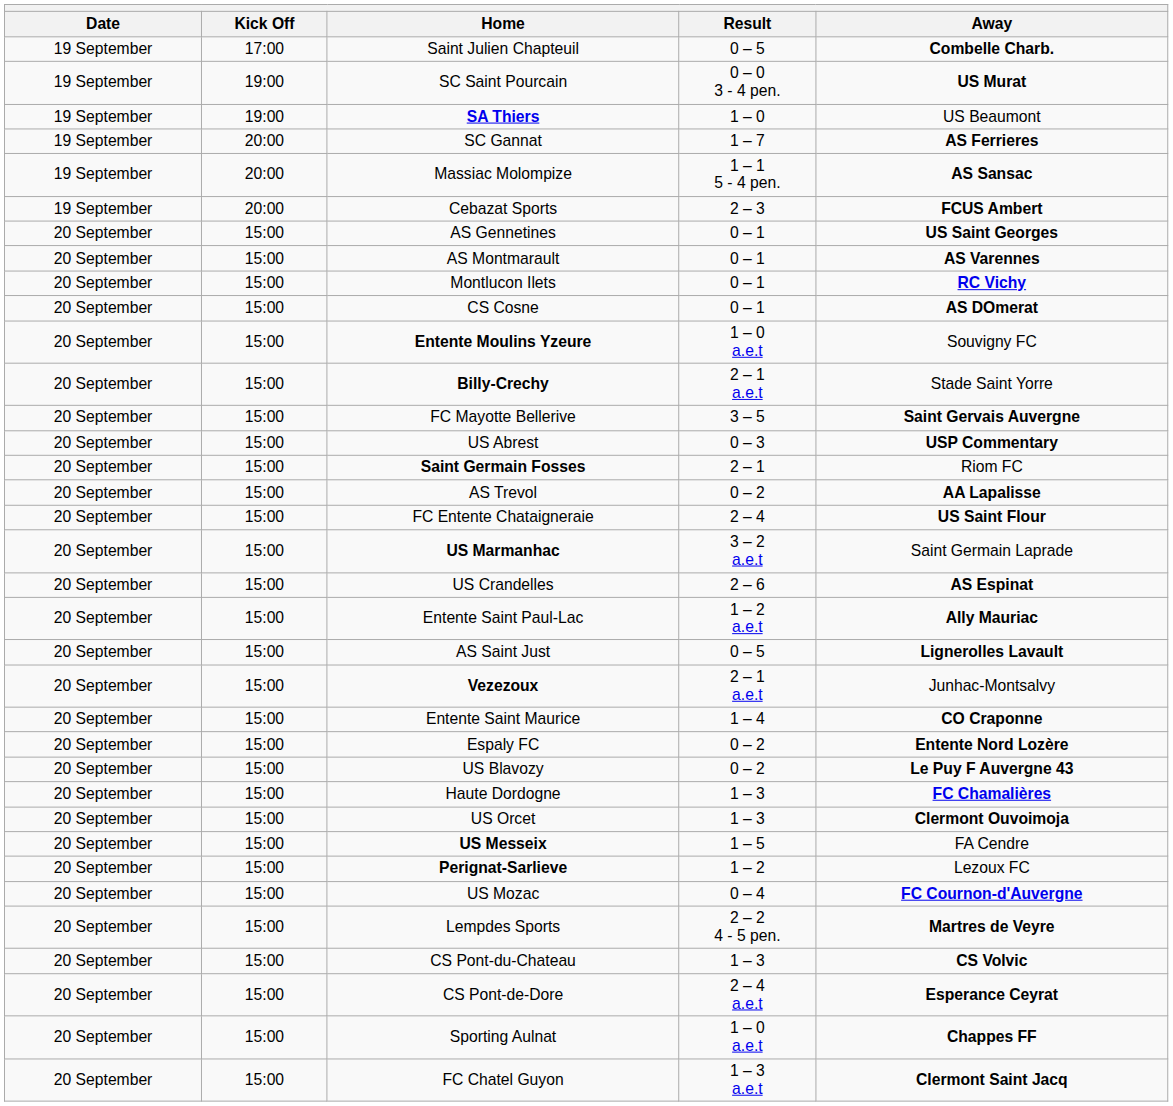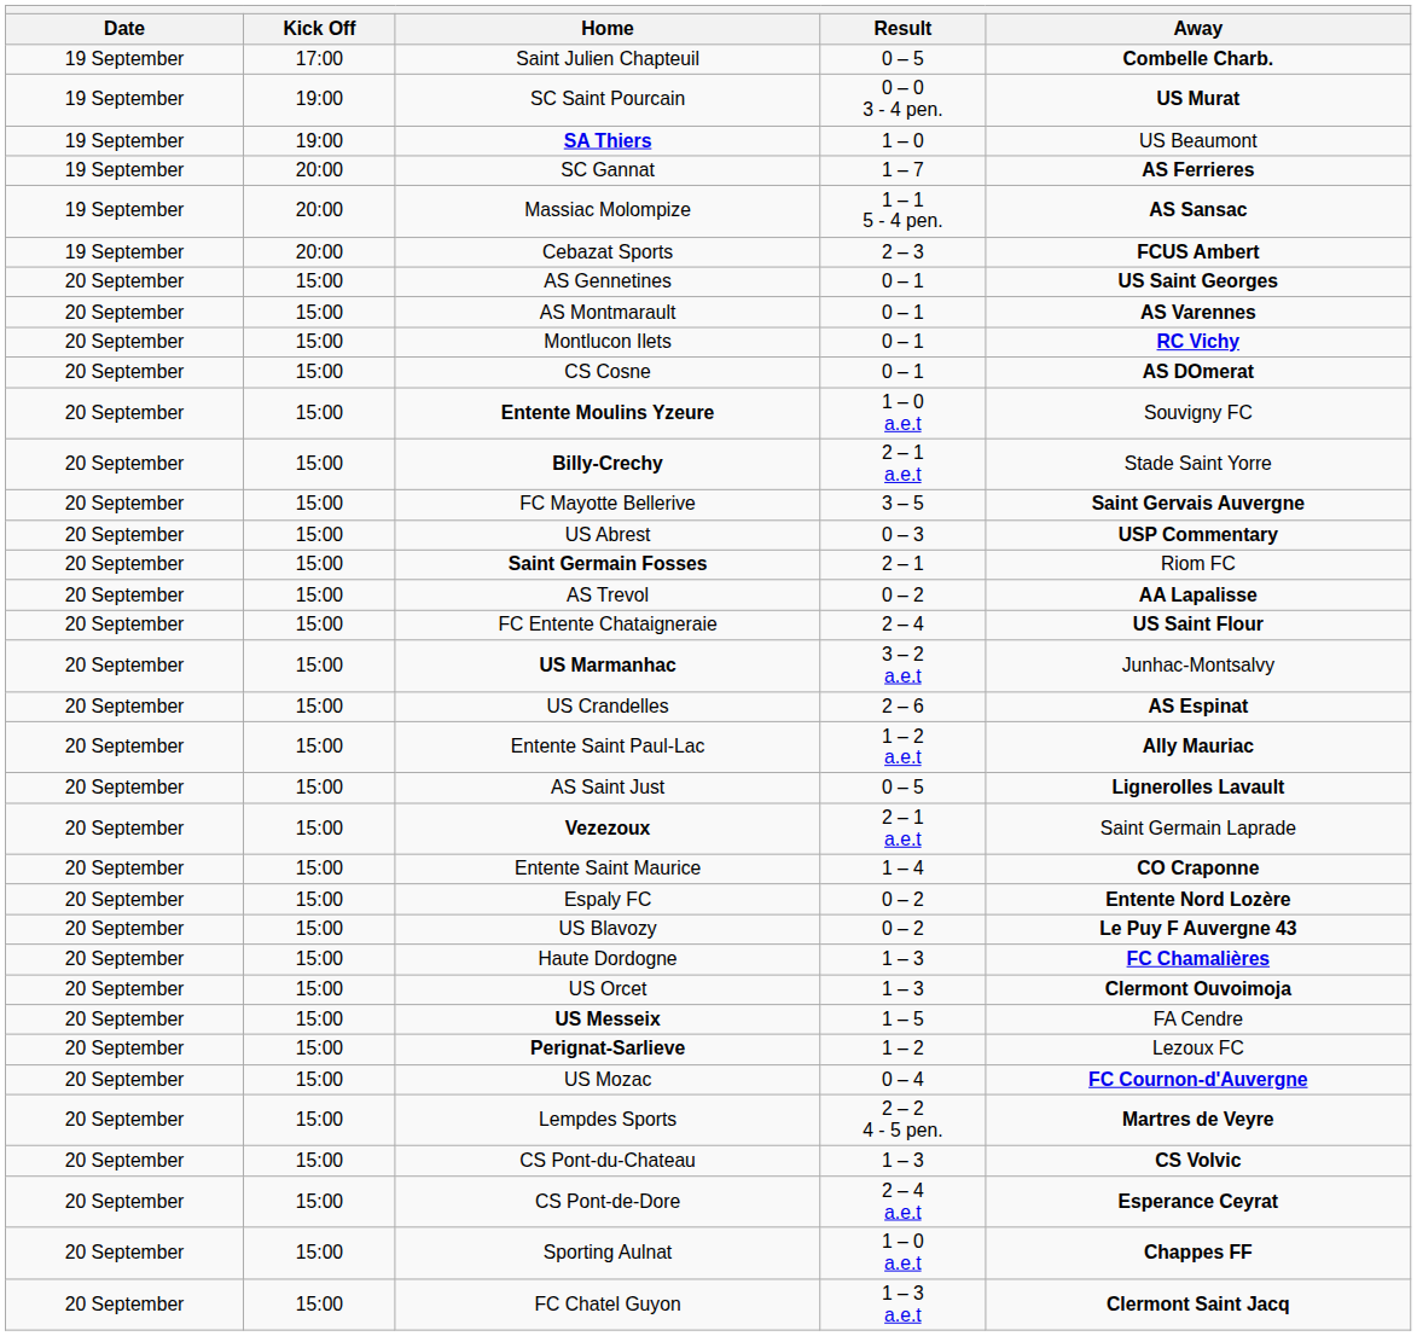US Marmanhac | Away: Saint Germain Laprade -> Junhac-Montsalvy
Vezezoux | Away: Junhac-Montsalvy -> Saint Germain Laprade
